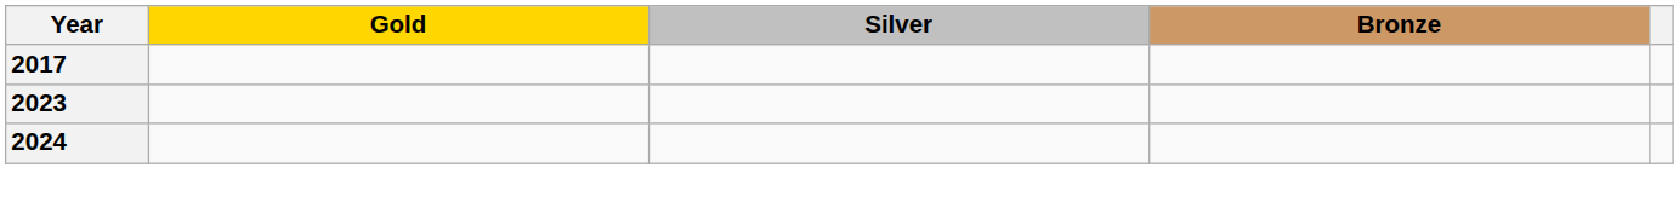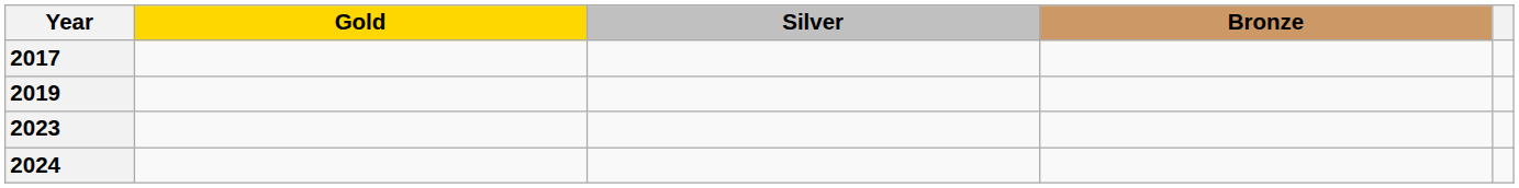+ row: 2019
